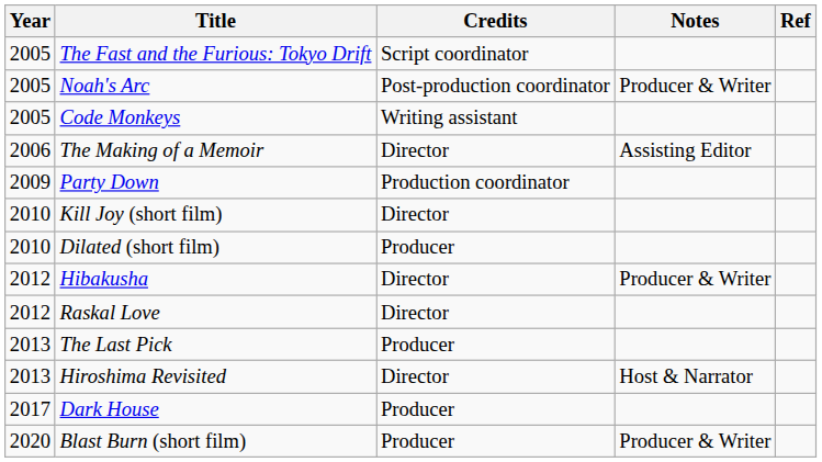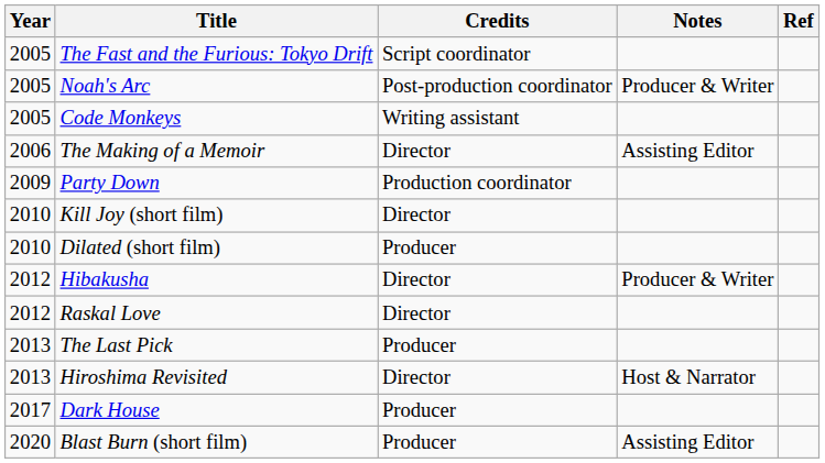Blast Burn (short film) | Notes: Producer & Writer -> Assisting Editor
